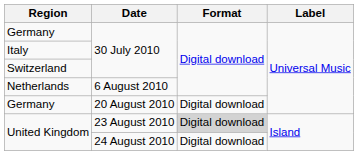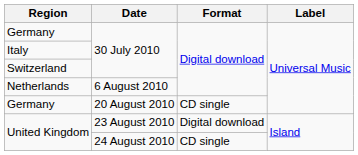Germany / 20 August 2010 | Format: Digital download -> CD single
United Kingdom / 23 August 2010 | Format: lightgrey background -> no background
United Kingdom / 24 August 2010 | Format: Digital download -> CD single
